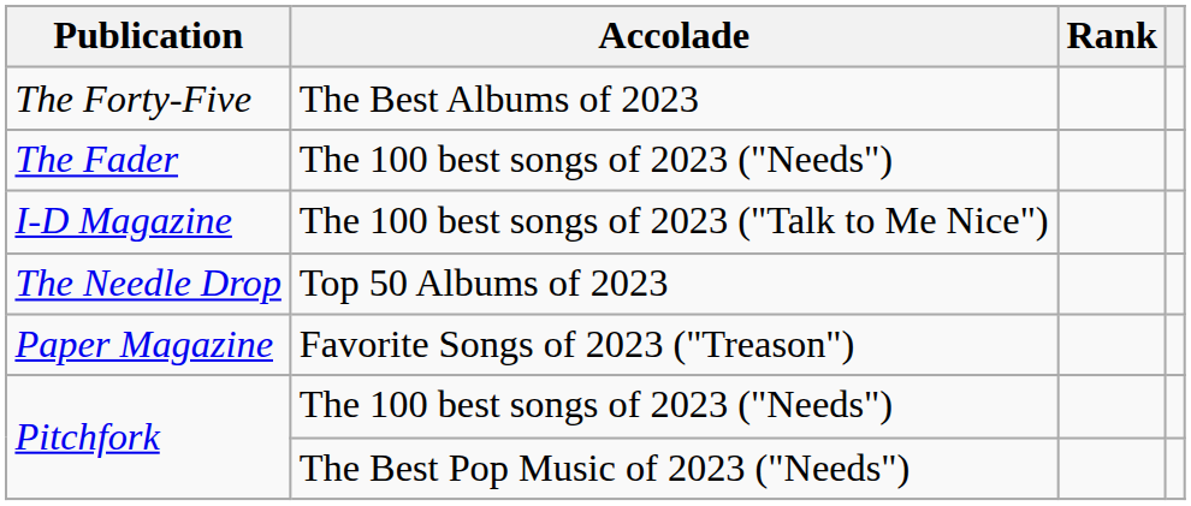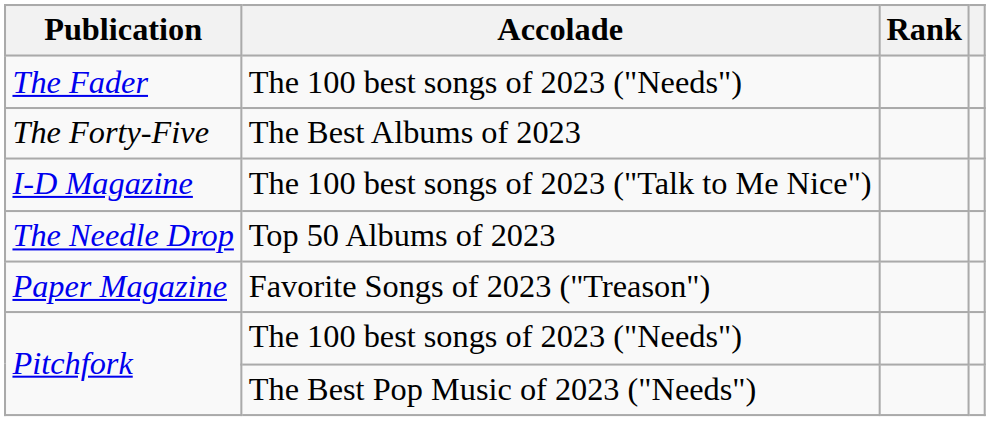rows swapped: The Forty-Five <-> The Fader
